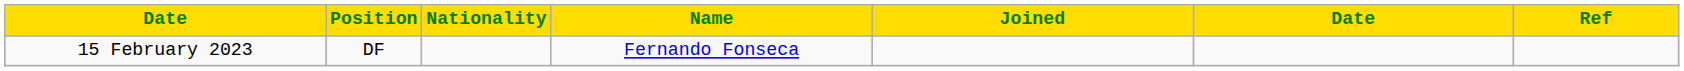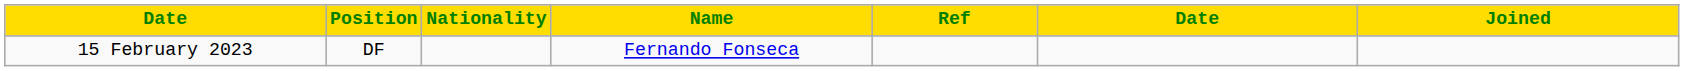columns swapped: Joined <-> Ref
